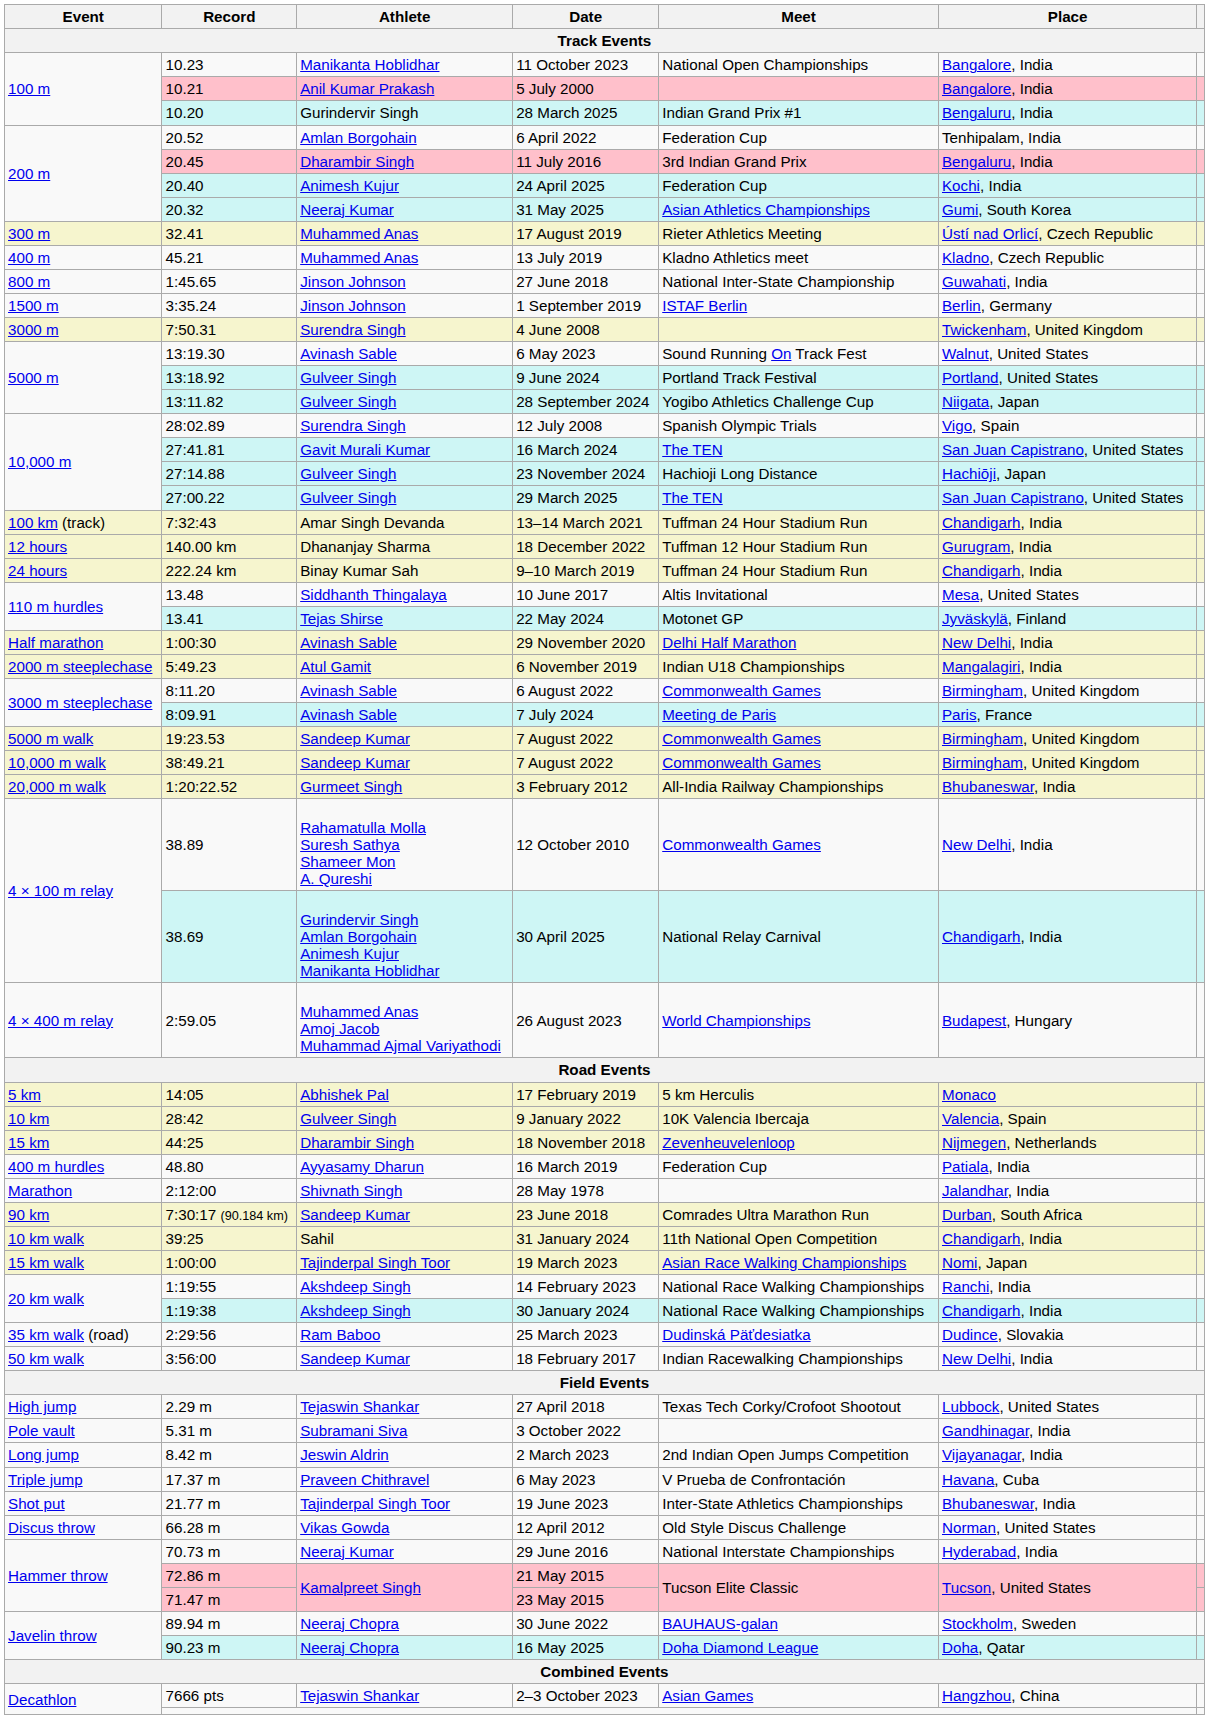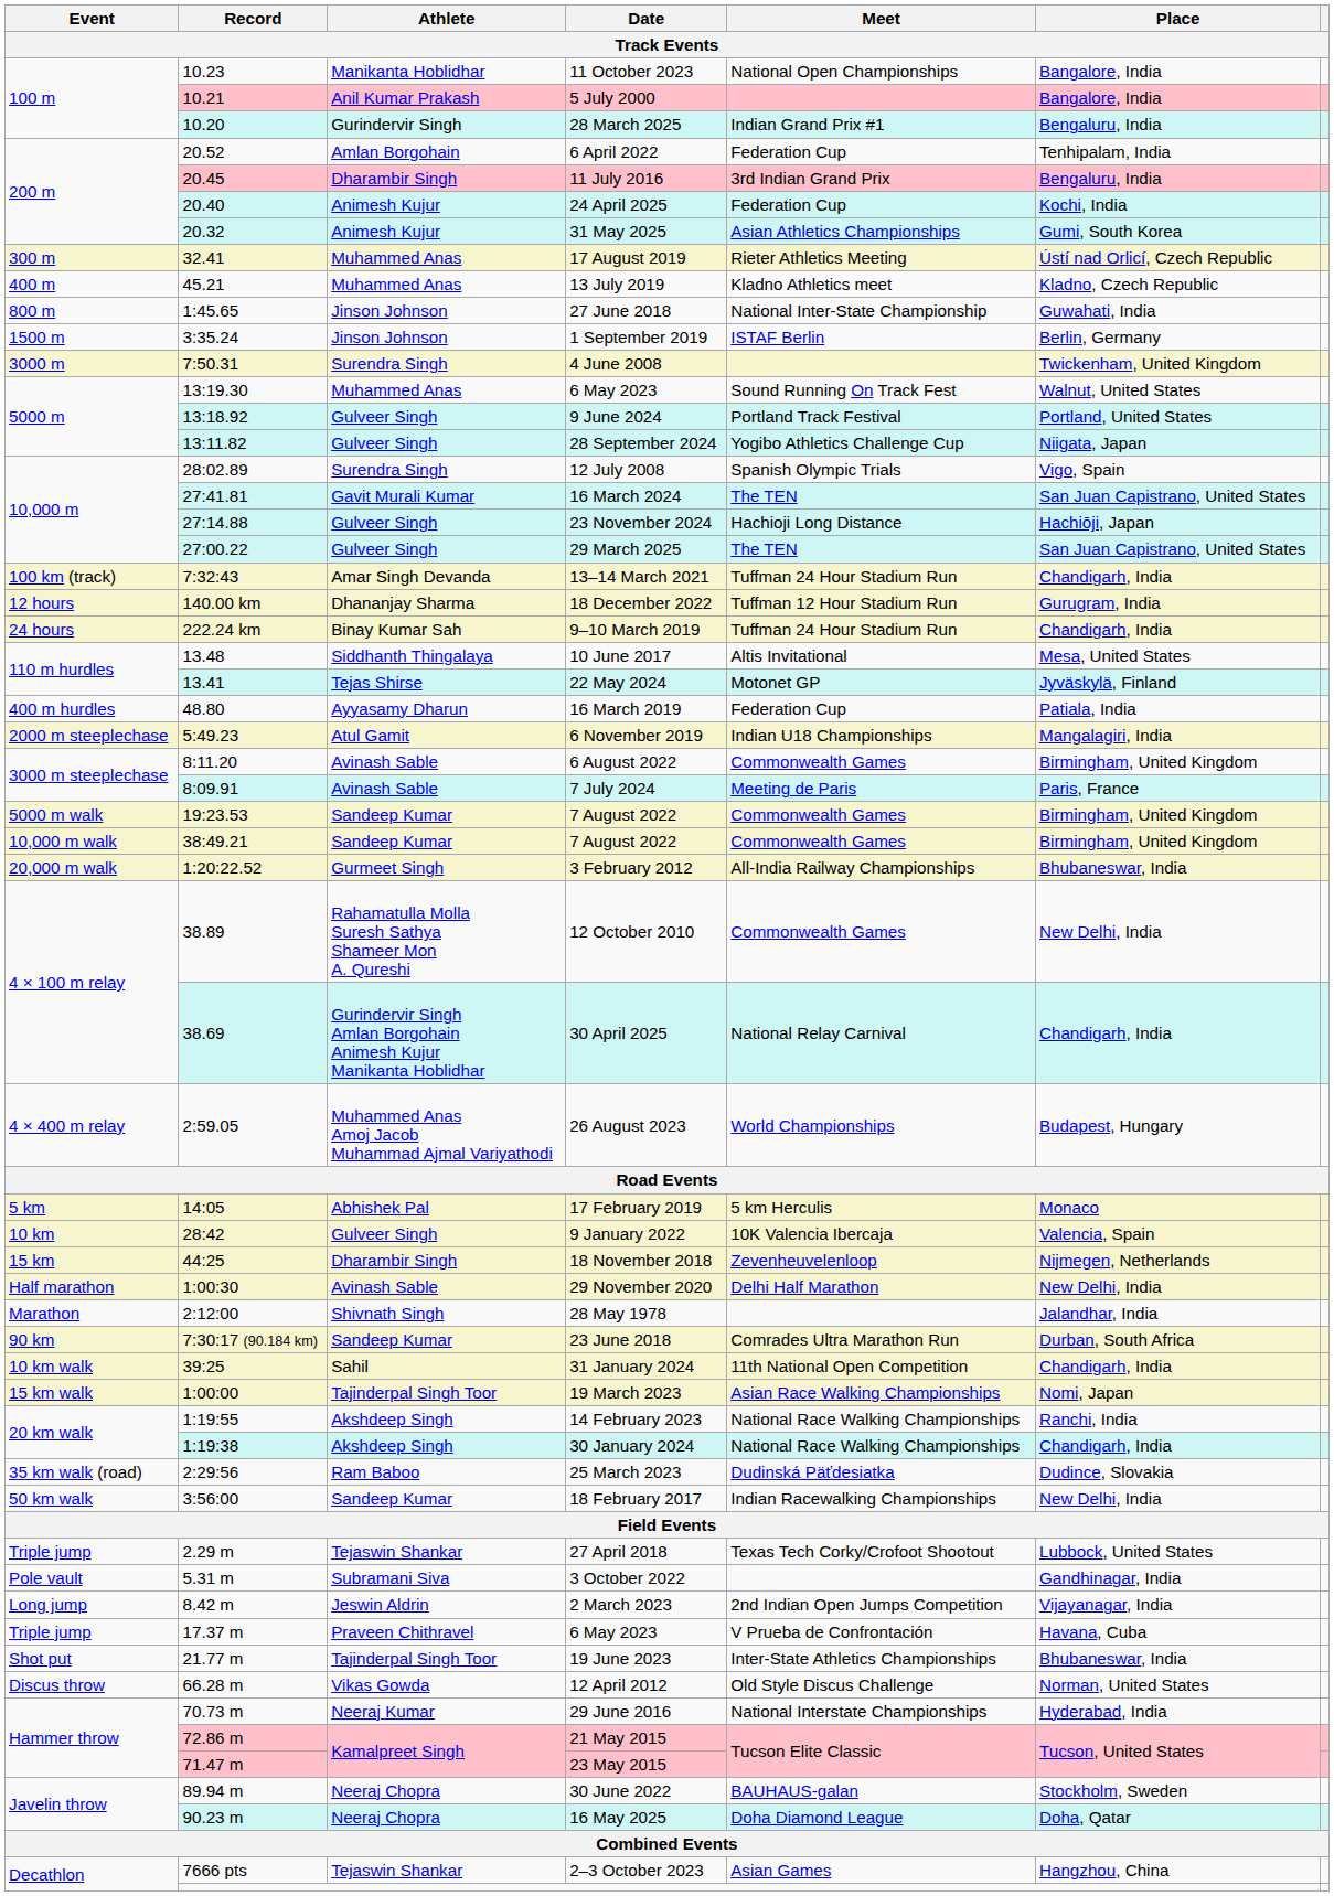31 May 2025 | Athlete: Neeraj Kumar -> Animesh Kujur
13:19.30 / 6 May 2023 | Athlete: Avinash Sable -> Muhammed Anas
rows swapped: 16 March 2019 <-> 29 November 2020
27 April 2018 | Event: High jump -> Triple jump
